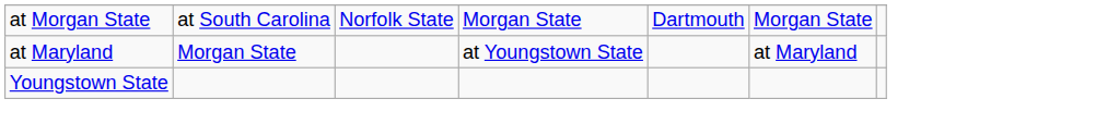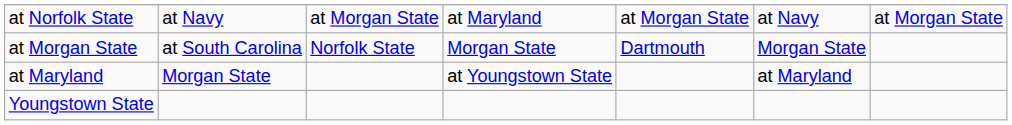+ row: at Norfolk State | at Navy | at Morgan State | at Maryland | at Morgan State | at Navy | at Morgan State
